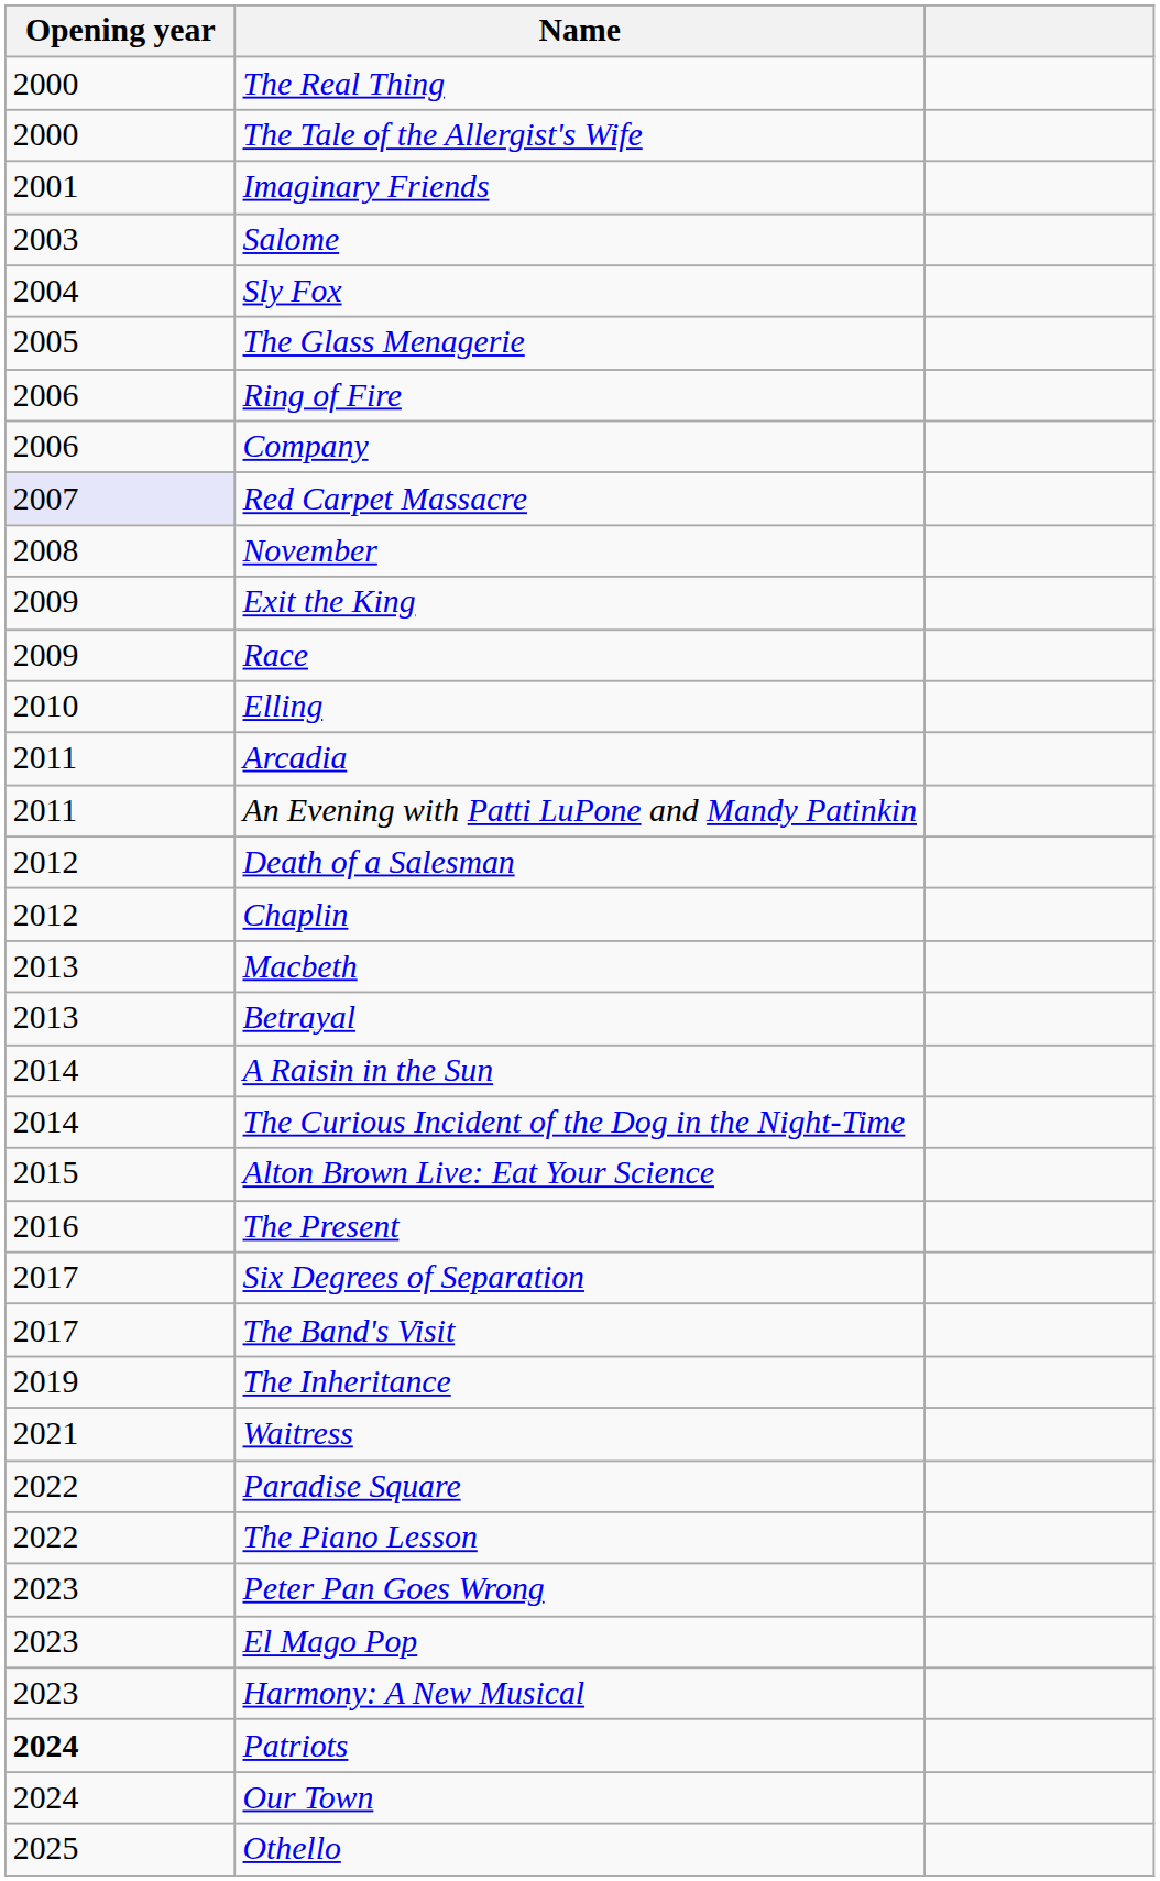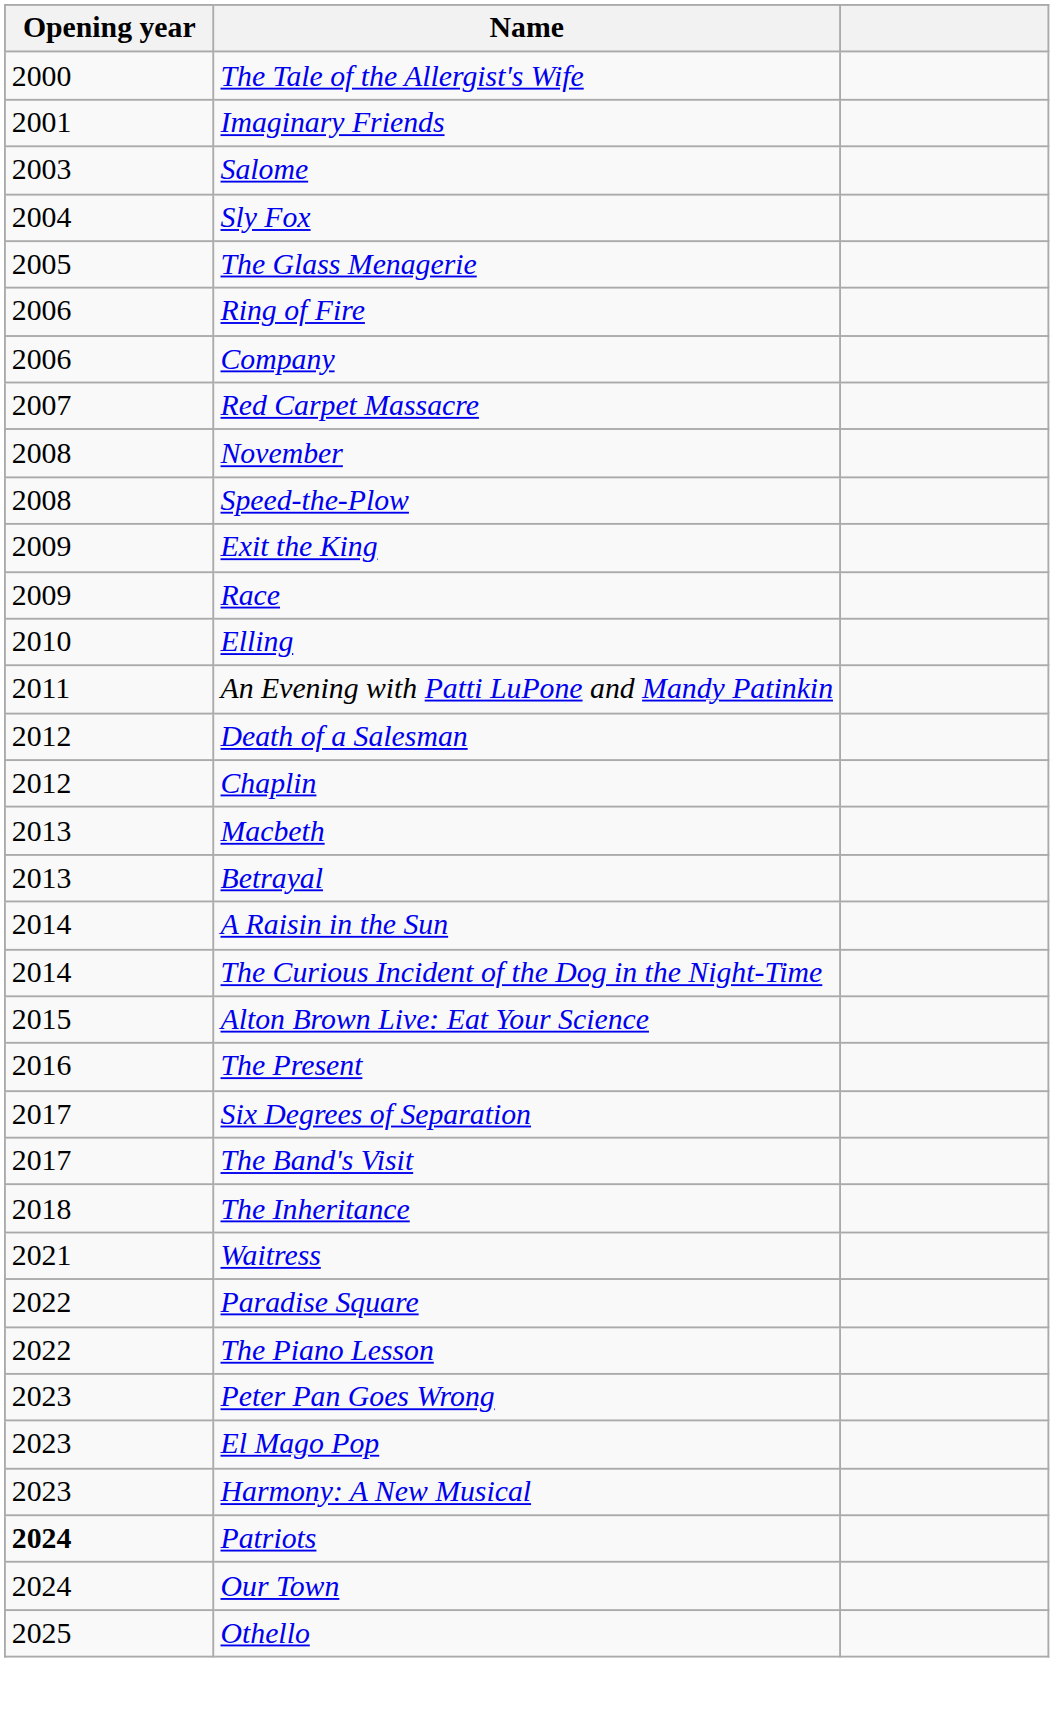- row: 2000 | The Real Thing
Red Carpet Massacre | Opening year: lavender background -> no background
+ row: 2008 | Speed-the-Plow
- row: 2011 | Arcadia
The Inheritance | Opening year: 2019 -> 2018
